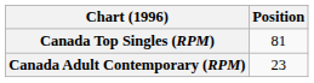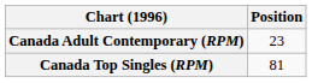rows swapped: Canada Top Singles (RPM) <-> Canada Adult Contemporary (RPM)
